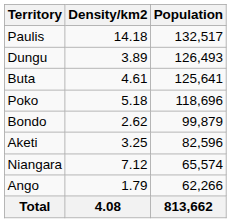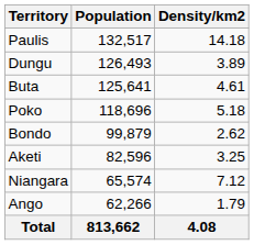columns swapped: Population <-> Density/km2
